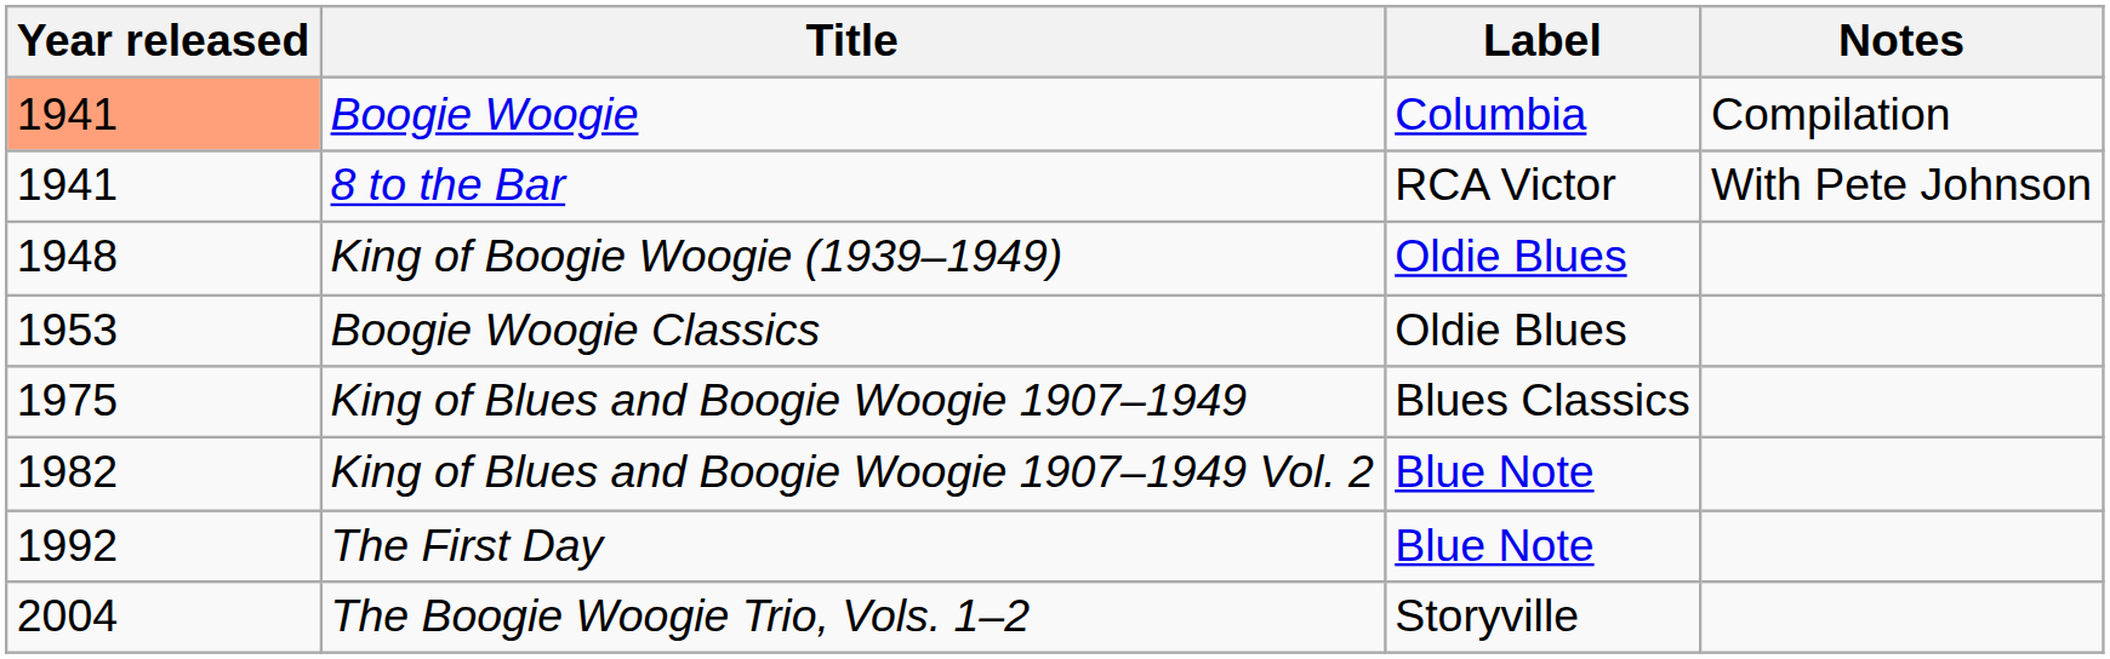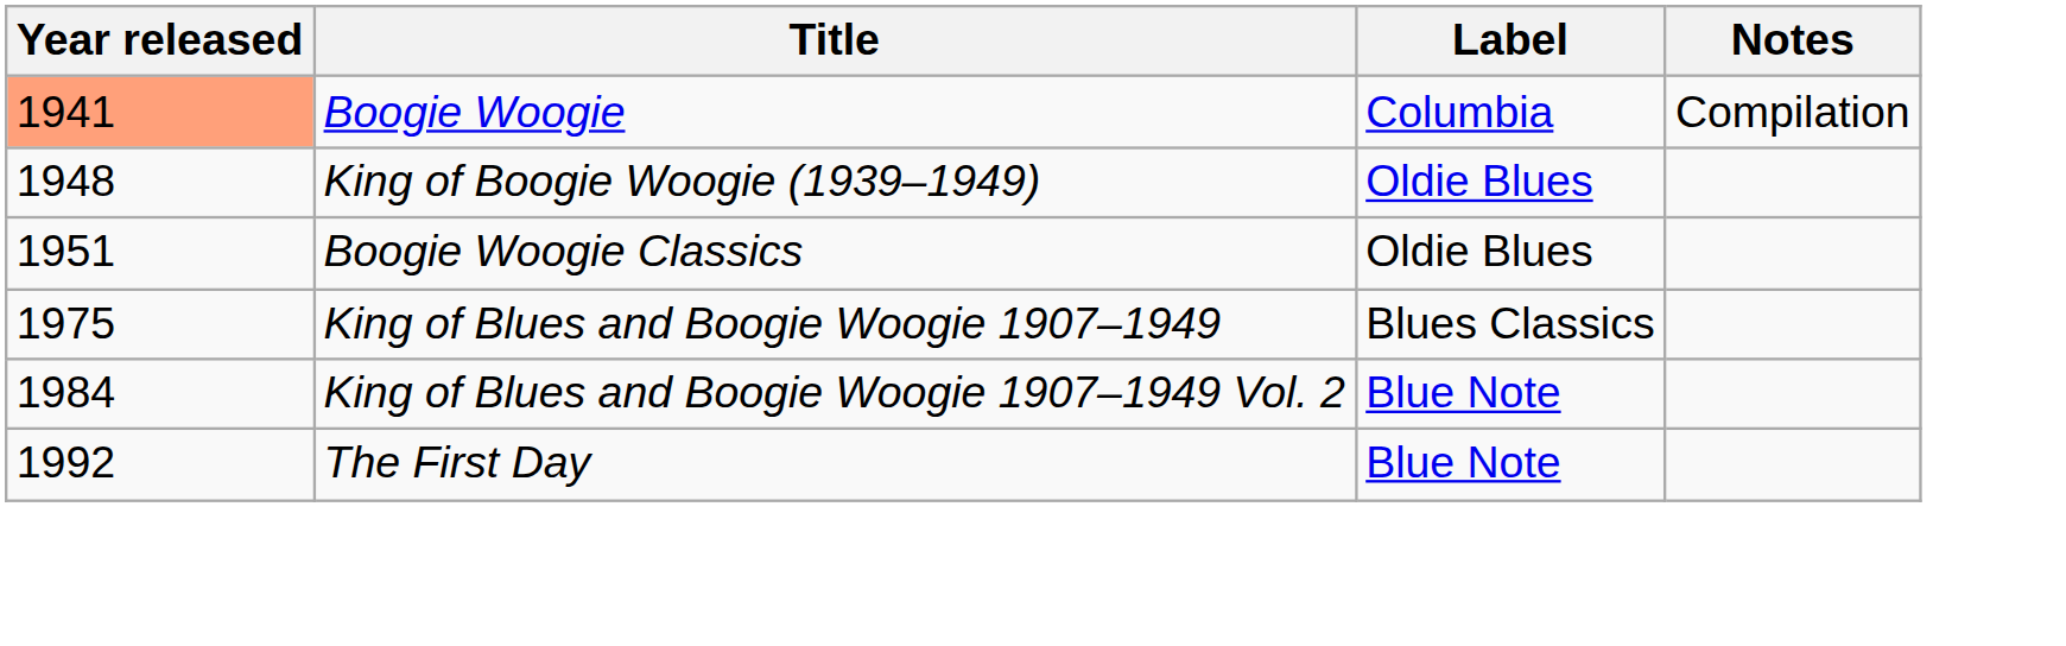- row: 1941 | 8 to the Bar | RCA Victor | With Pete Johnson
Boogie Woogie Classics | Year released: 1953 -> 1951
King of Blues and Boogie Woogie 1907–1949 Vol. 2 | Year released: 1982 -> 1984
- row: 2004 | The Boogie Woogie Trio, Vols. 1–2 | Storyville
